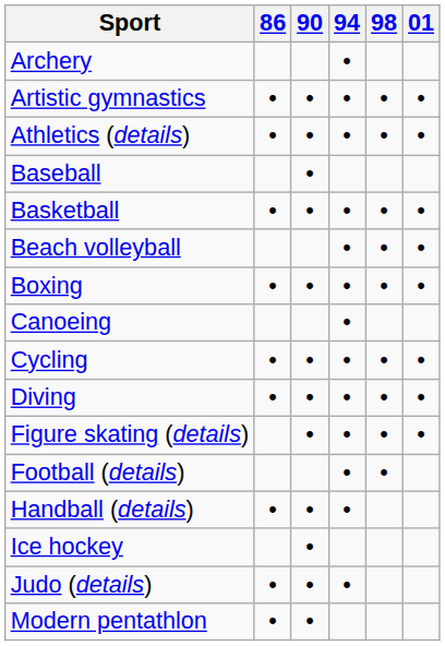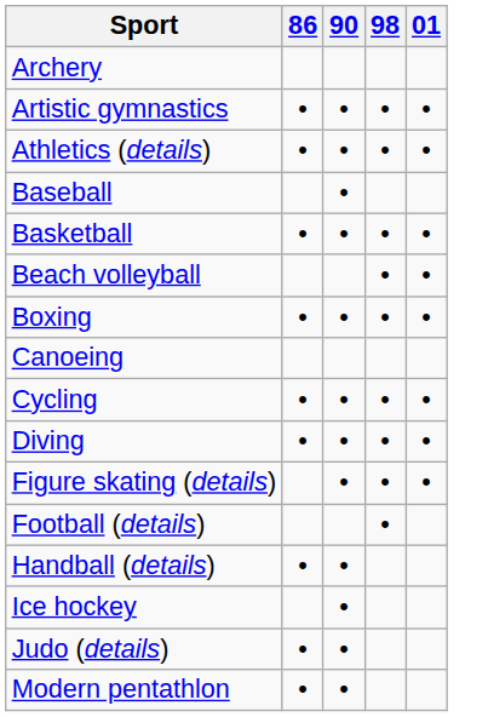- column: 94 | • | • | • | • | • | • | • | • | • | • | • | • | •
